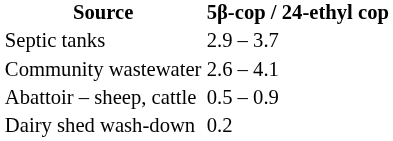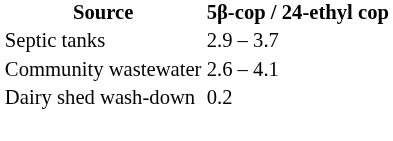- row: Abattoir – sheep, cattle | 0.5 – 0.9
